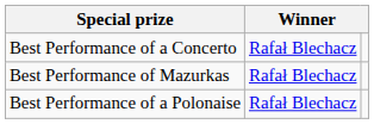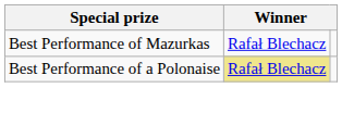- row: Best Performance of a Concerto | Rafał Blechacz
Best Performance of a Polonaise | column 2: no background -> khaki background
